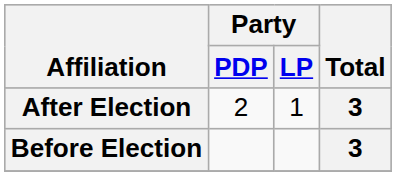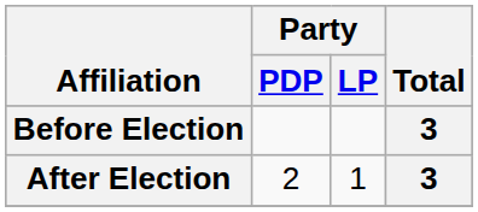rows swapped: Before Election <-> After Election
